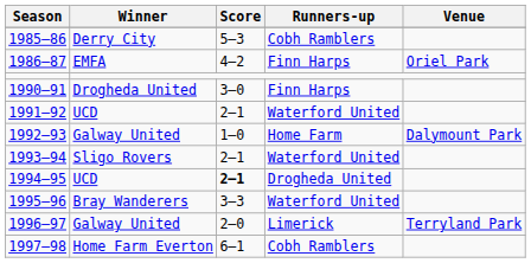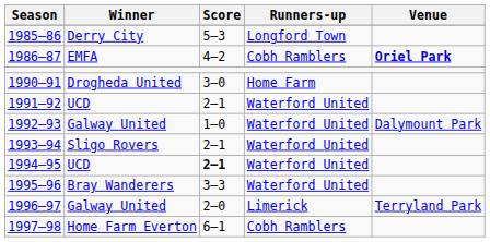1985–86 | Runners-up: Cobh Ramblers -> Longford Town
1986–87 | Runners-up: Finn Harps -> Cobh Ramblers
1986–87 | Venue: normal -> bold
1990–91 | Runners-up: Finn Harps -> Home Farm
1992–93 | Runners-up: Home Farm -> Waterford United
1994–95 | Runners-up: Drogheda United -> Waterford United
